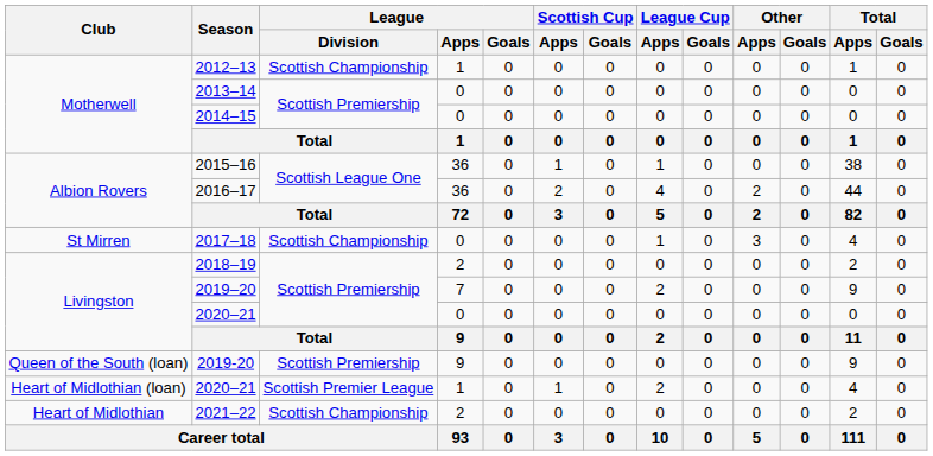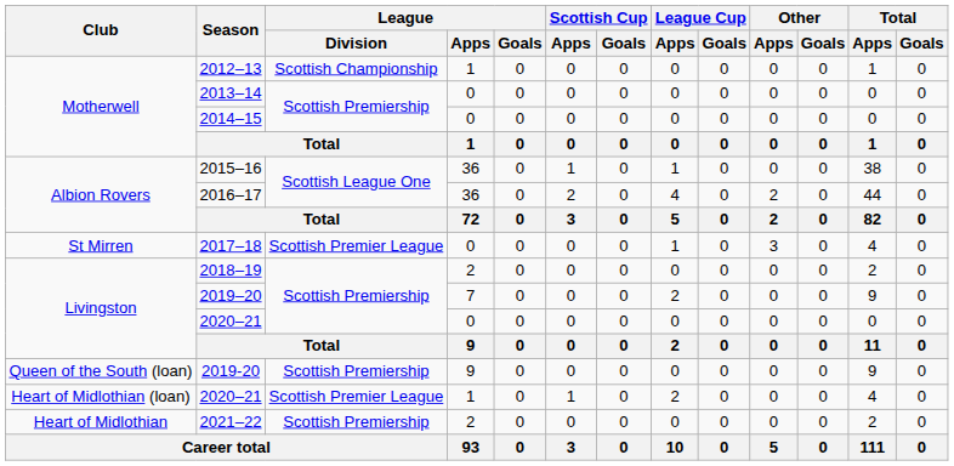2017–18 | League / Division: Scottish Championship -> Scottish Premier League
2021–22 | League / Division: Scottish Championship -> Scottish Premiership
